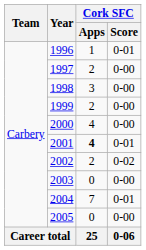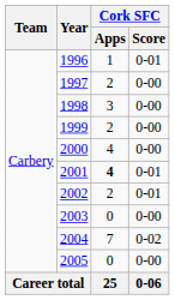2002 | Cork SFC / Score: 0-02 -> 0-01
2004 | Cork SFC / Score: 0-01 -> 0-02
